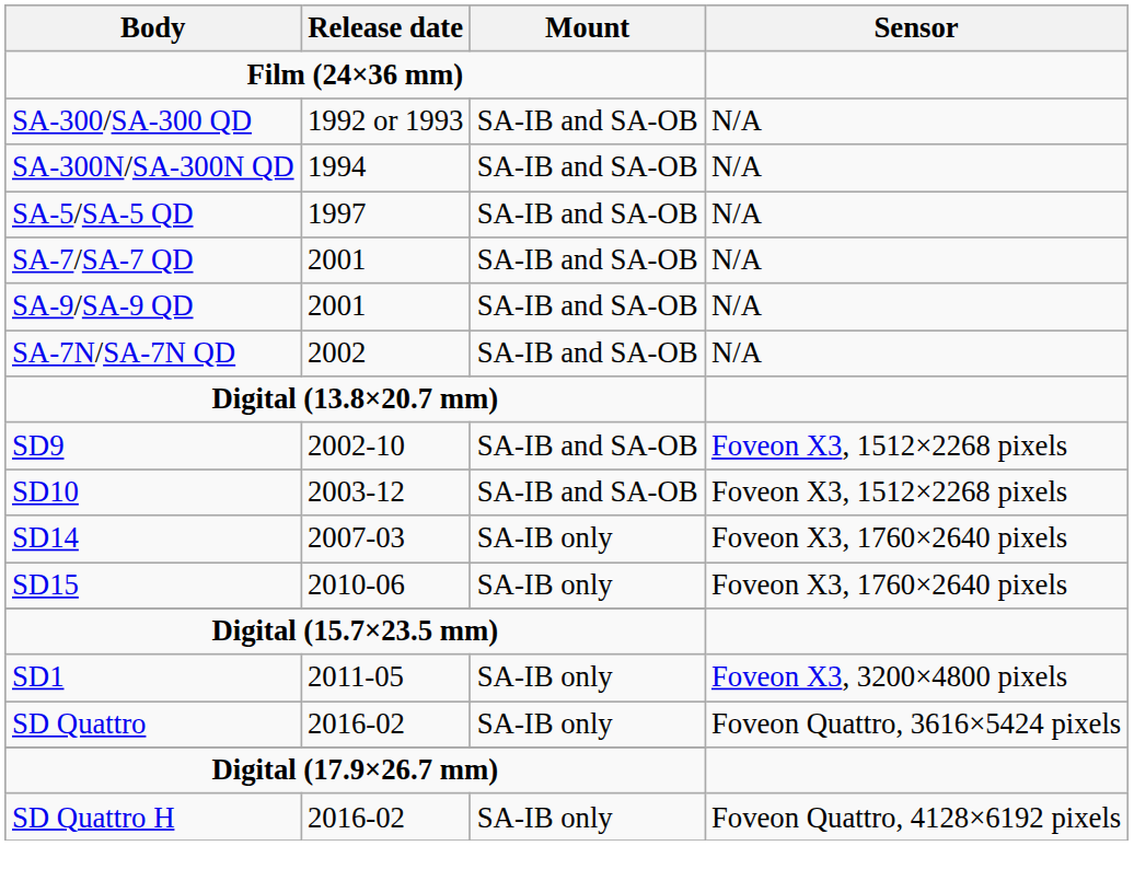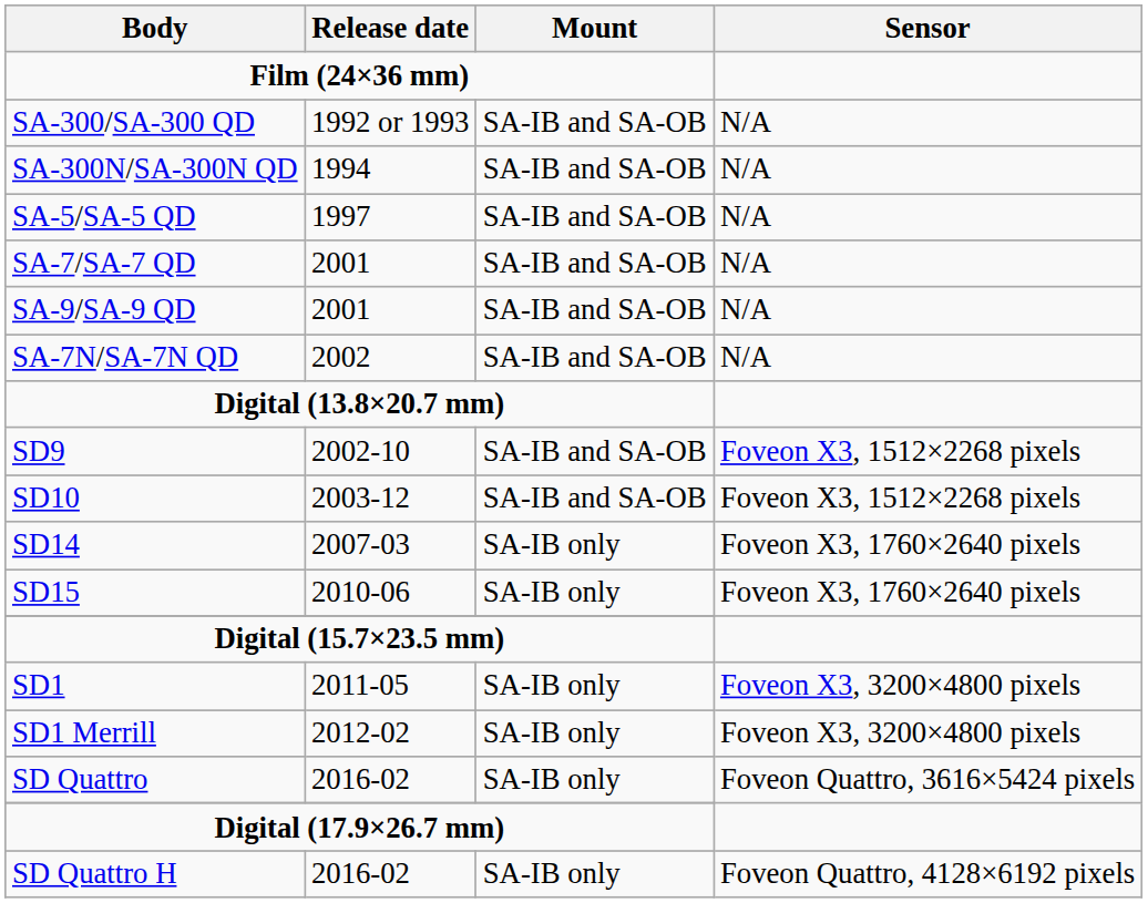+ row: SD1 Merrill | 2012-02 | SA-IB only | Foveon X3, 3200×4800 pixels
